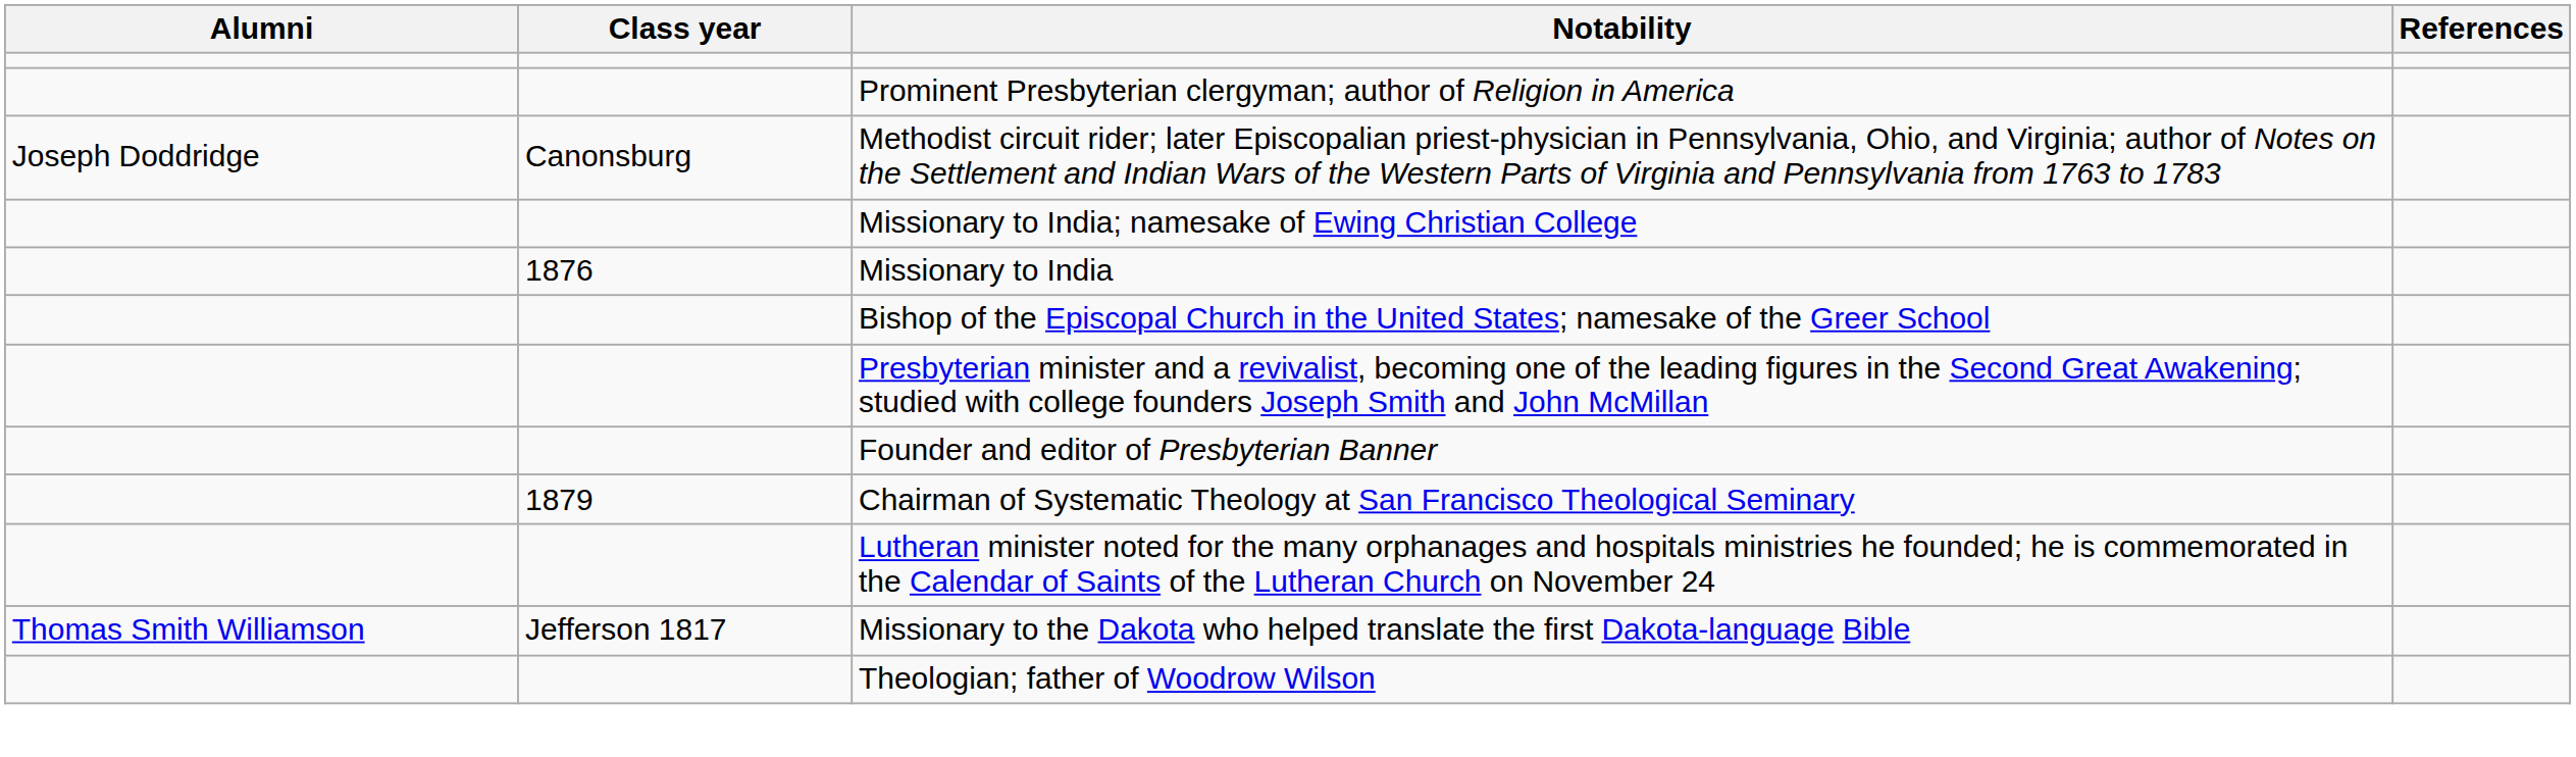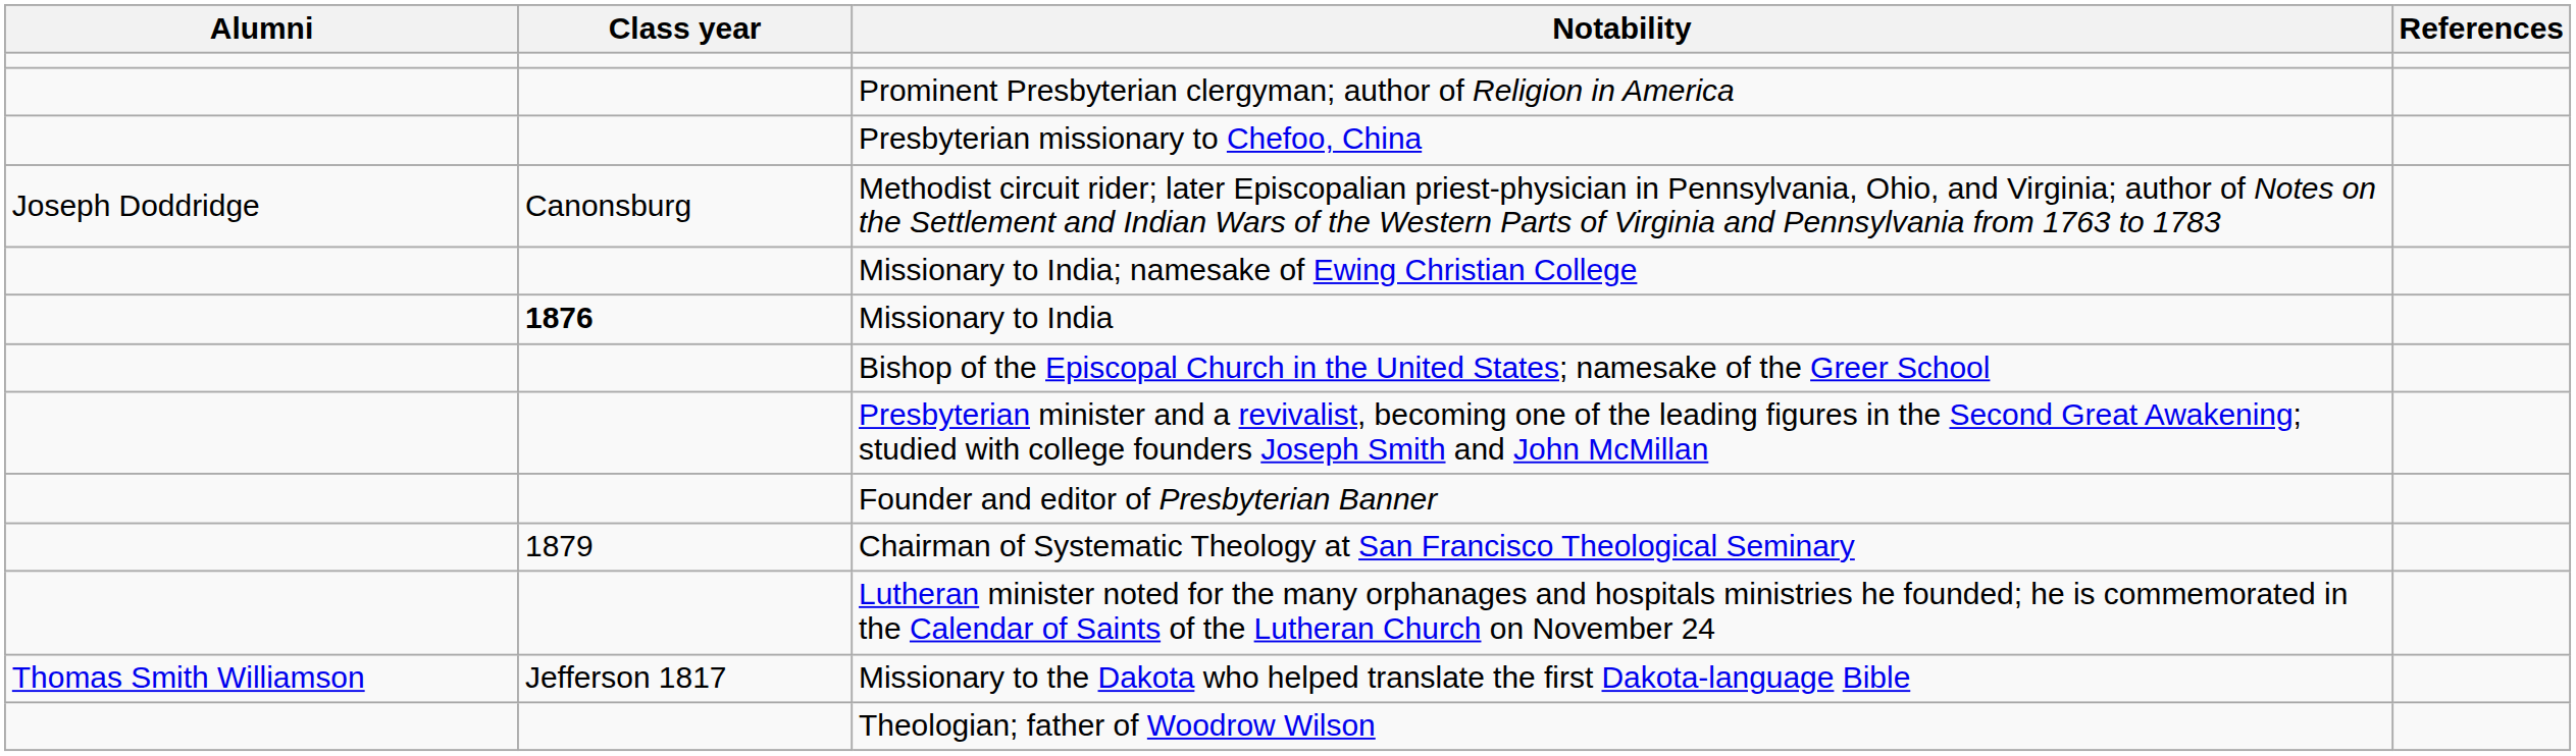+ row: Presbyterian missionary to Chefoo, China
Missionary to India | Class year: normal -> bold
